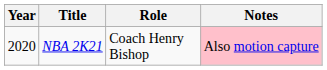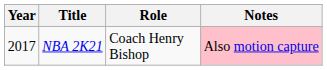NBA 2K21 | Year: 2020 -> 2017
